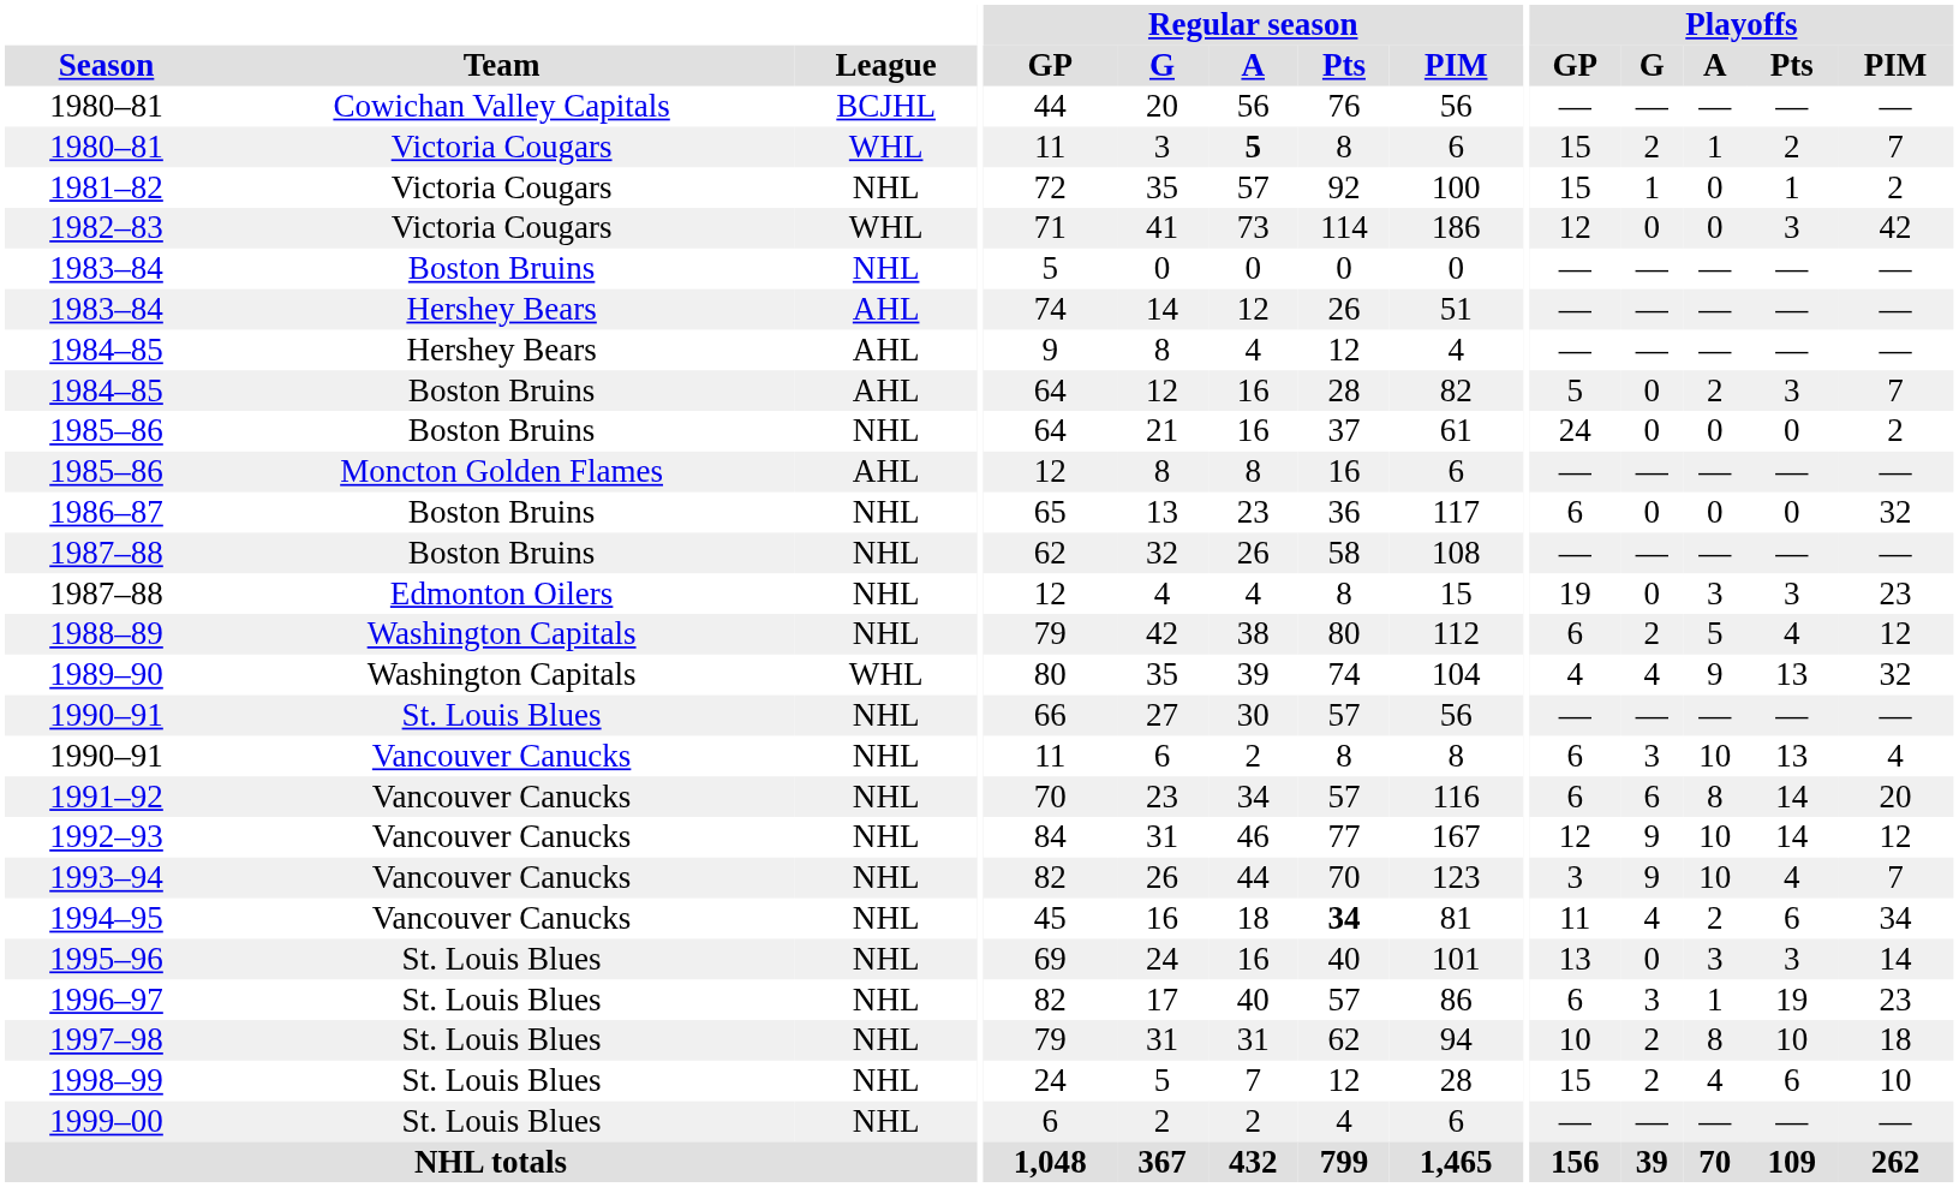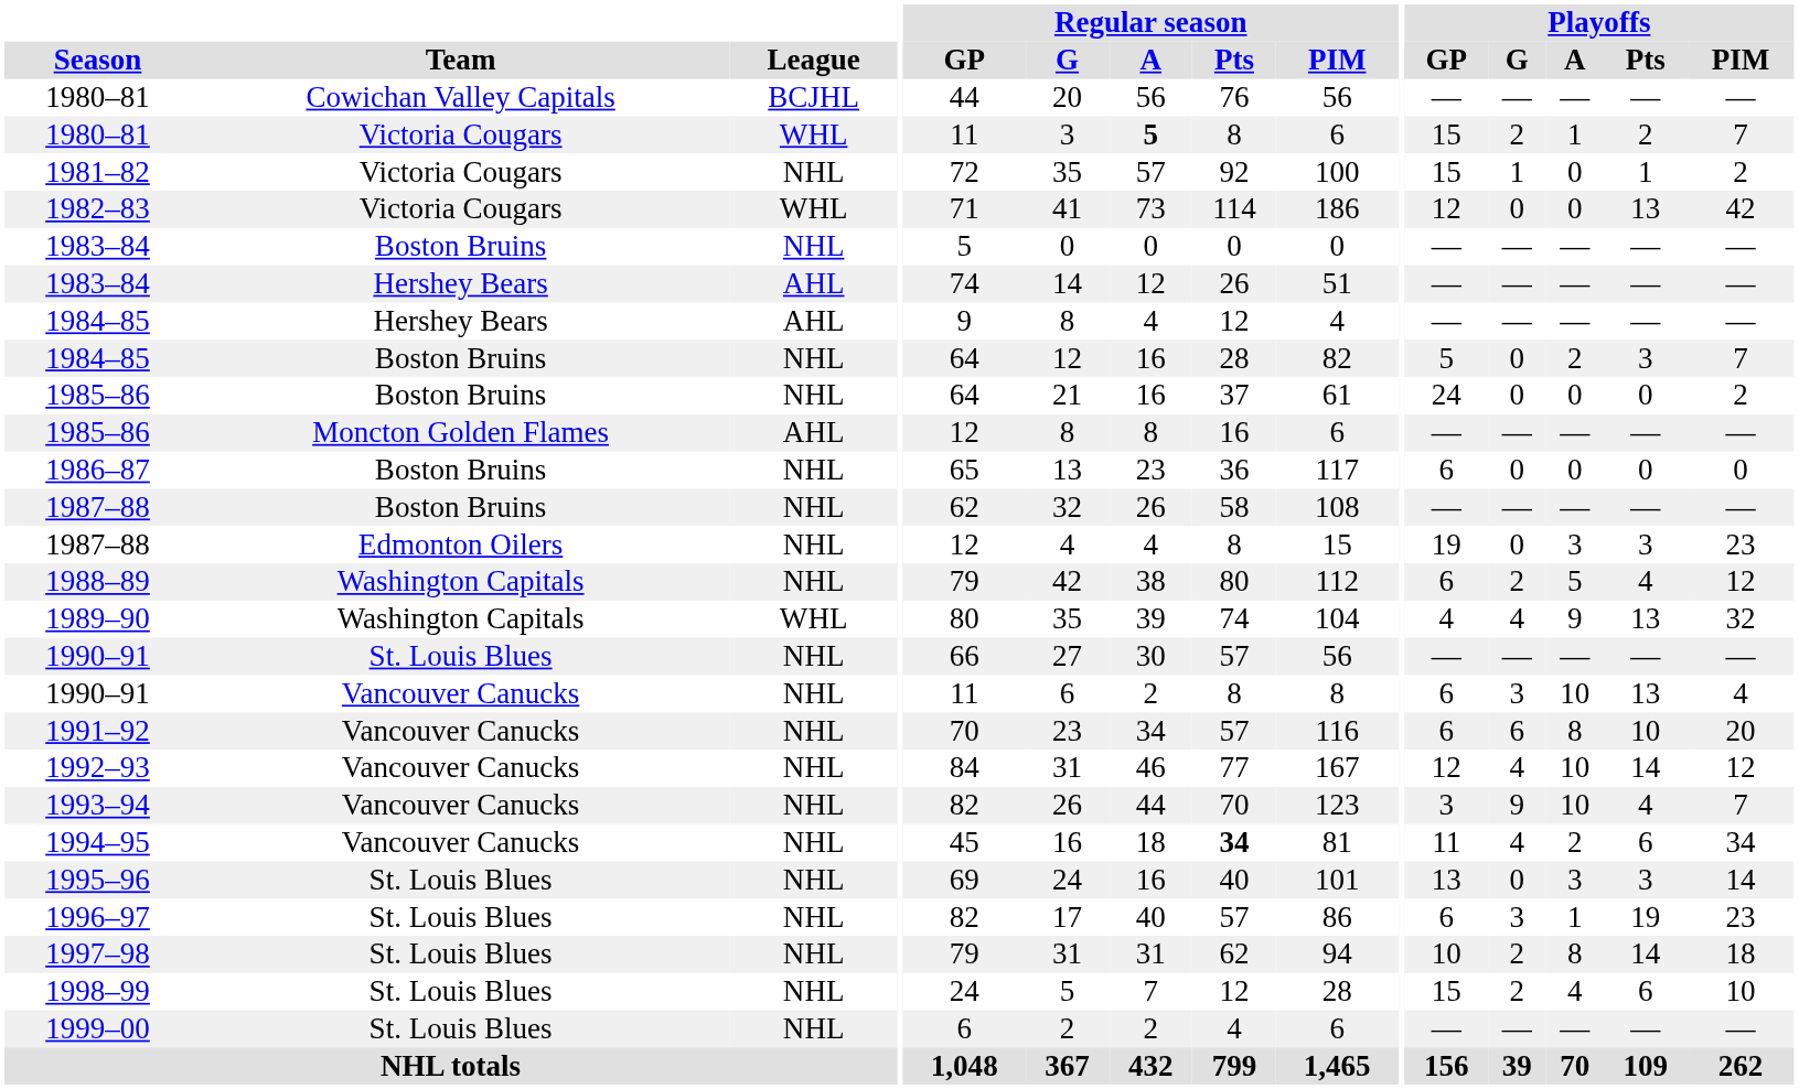1982–83 | Playoffs / Pts: 3 -> 13
1984–85 / Boston Bruins | League: AHL -> NHL
1986–87 | Playoffs / PIM: 32 -> 0
1991–92 | Playoffs / Pts: 14 -> 10
1992–93 | Playoffs / G: 9 -> 4
1997–98 | Playoffs / Pts: 10 -> 14
